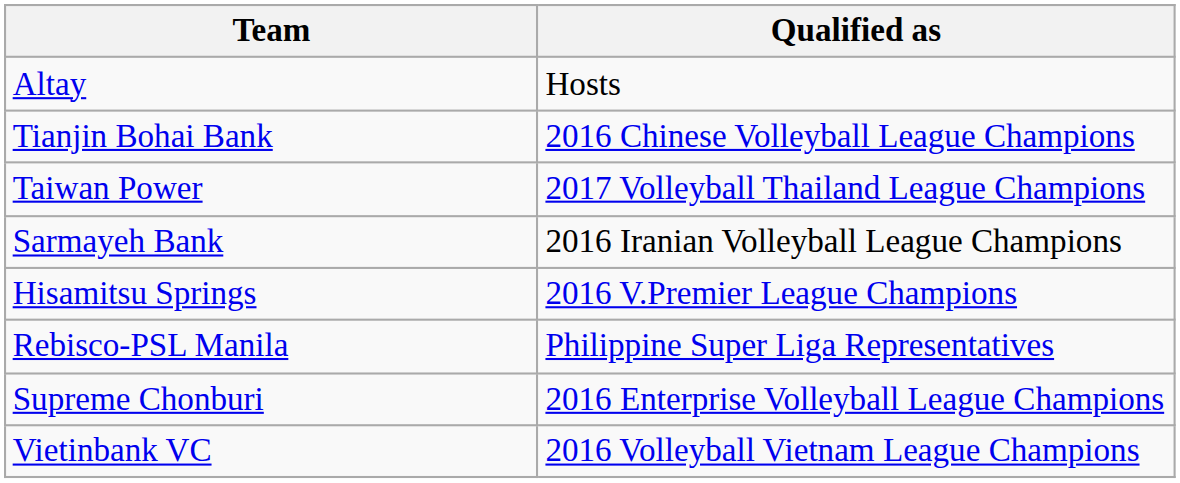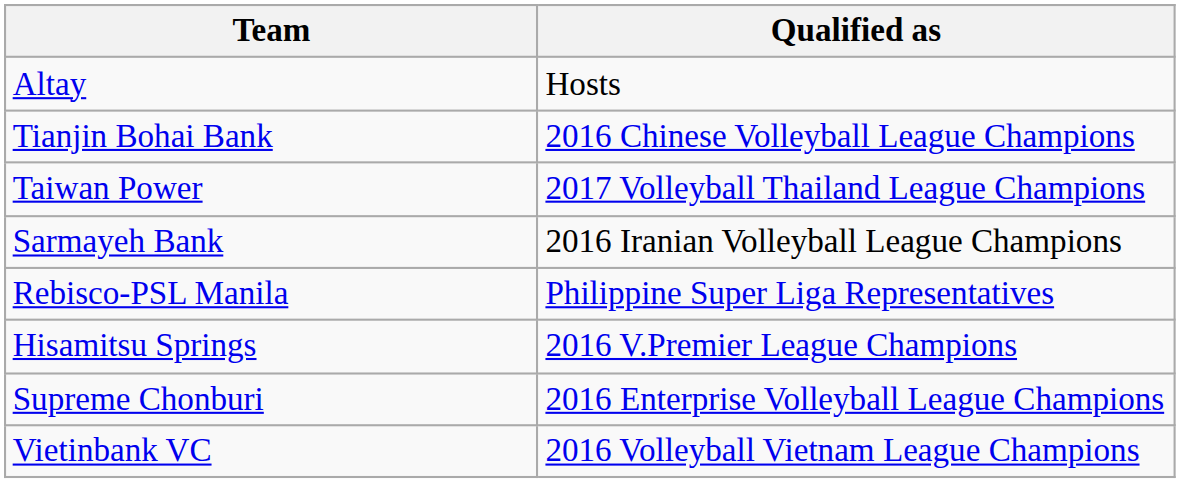rows swapped: Hisamitsu Springs <-> Rebisco-PSL Manila
